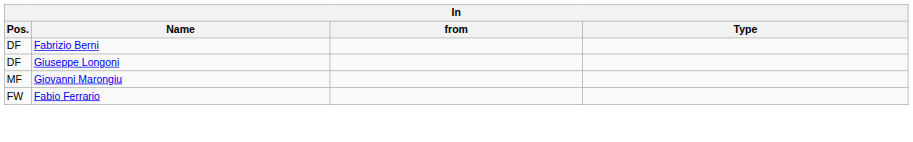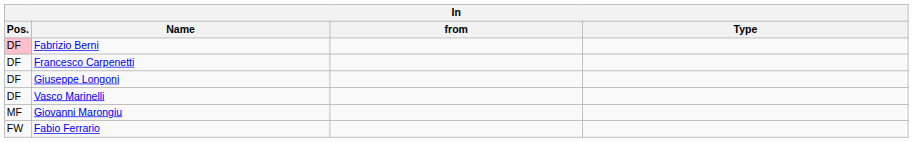Fabrizio Berni | Pos.: no background -> pink background
+ row: DF | Francesco Carpenetti
+ row: DF | Vasco Marinelli
